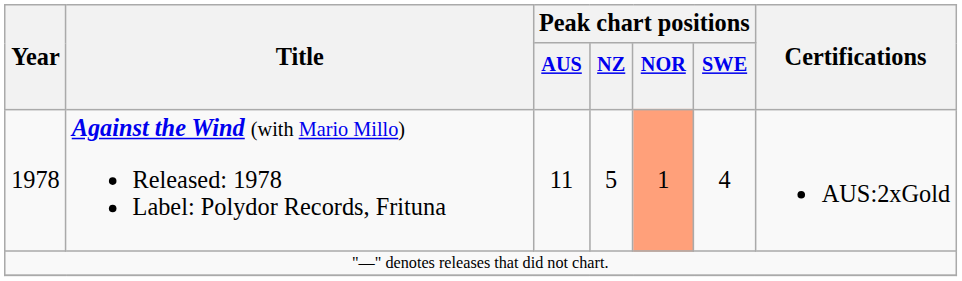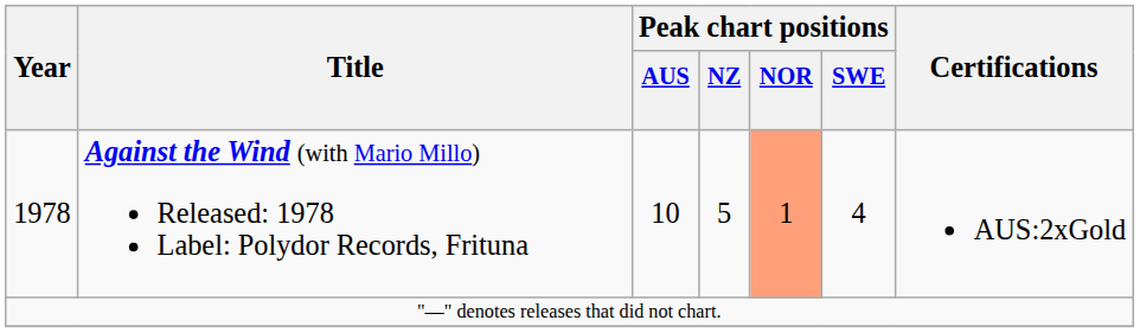1978 | Peak chart positions / AUS: 11 -> 10
